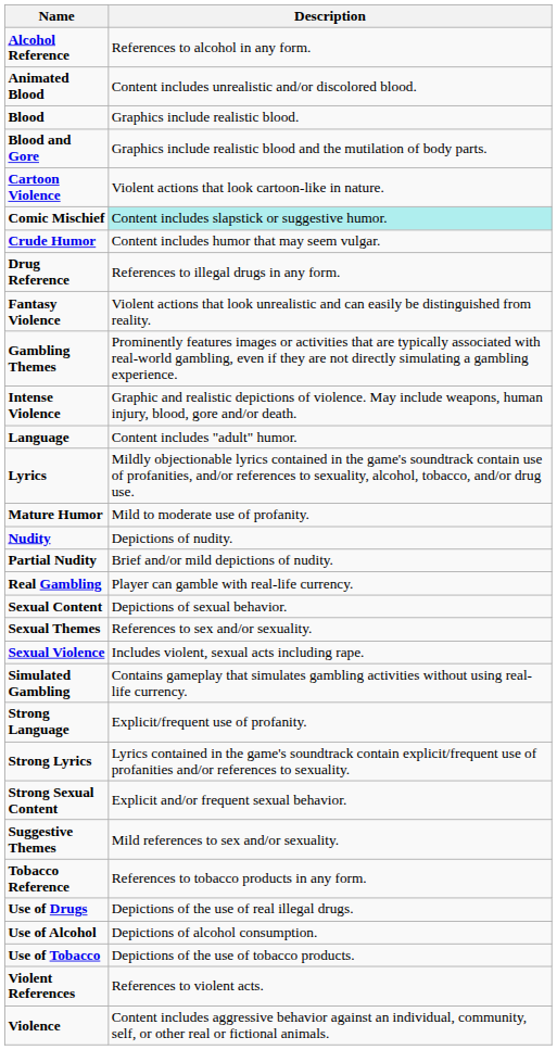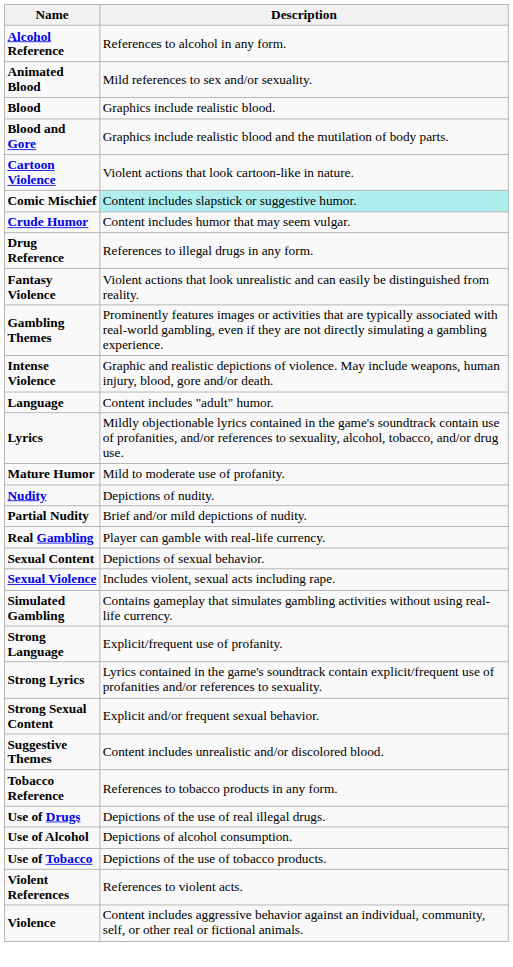Animated Blood | Description: Content includes unrealistic and/or discolored blood. -> Mild references to sex and/or sexuality.
- row: Sexual Themes | References to sex and/or sexuality.
Suggestive Themes | Description: Mild references to sex and/or sexuality. -> Content includes unrealistic and/or discolored blood.
